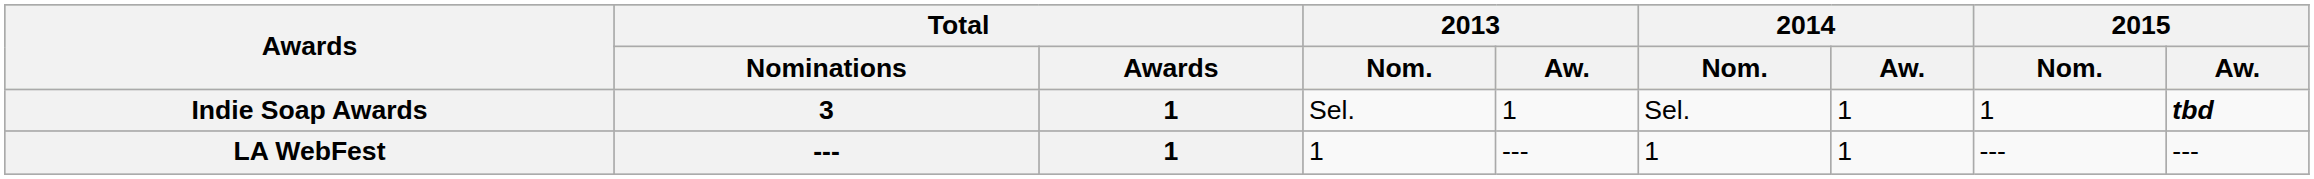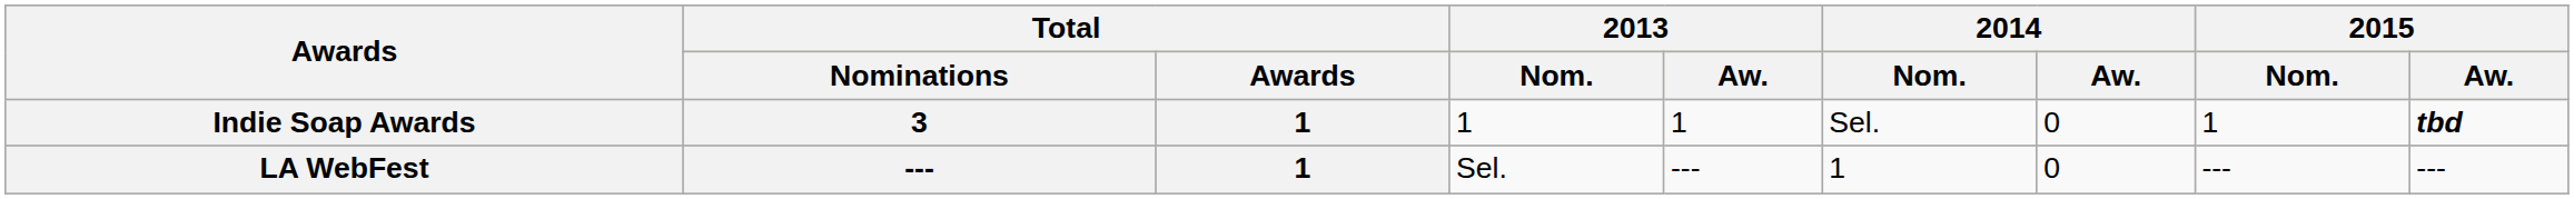Indie Soap Awards | 2013 / Nom.: Sel. -> 1
Indie Soap Awards | 2014 / Aw.: 1 -> 0
LA WebFest | 2013 / Nom.: 1 -> Sel.
LA WebFest | 2014 / Aw.: 1 -> 0
